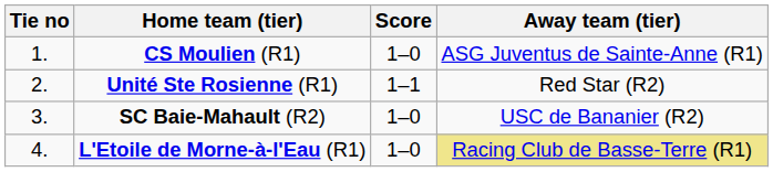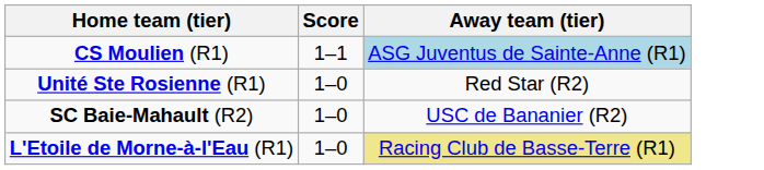- column: Tie no | 1. | 2. | 3. | 4.
CS Moulien (R1) | Score: 1–0 -> 1–1
CS Moulien (R1) | Away team (tier): no background -> lightblue background
Unité Ste Rosienne (R1) | Score: 1–1 -> 1–0
